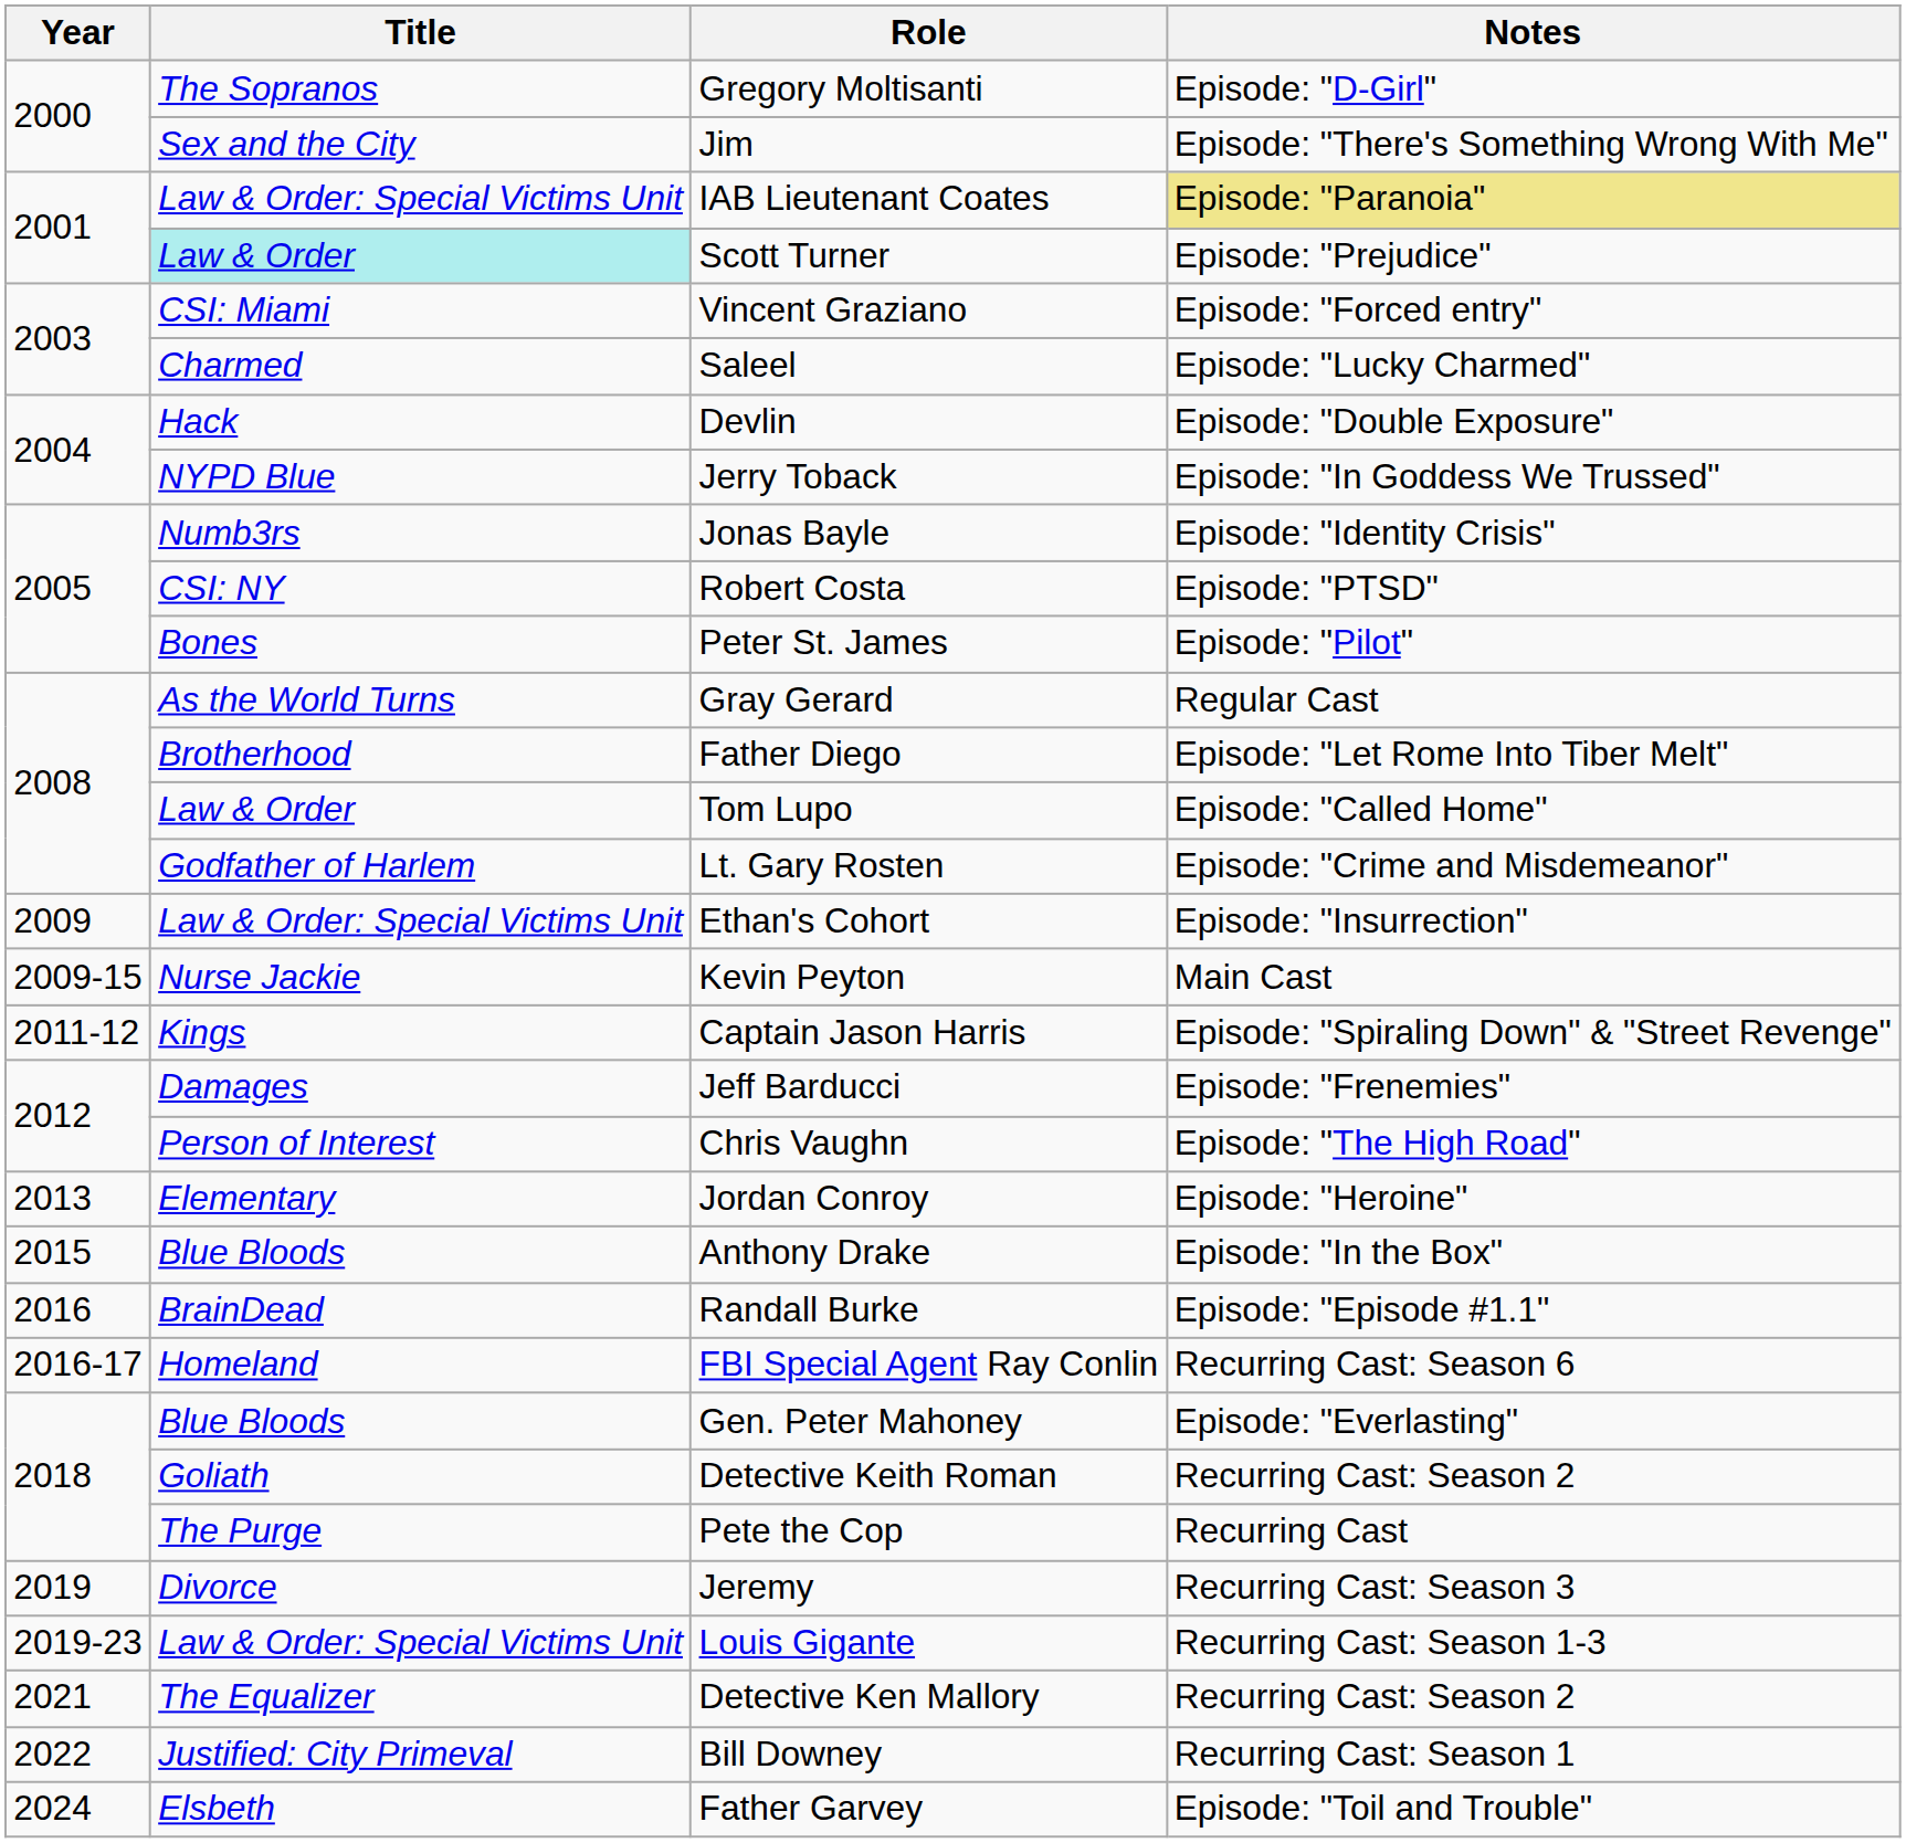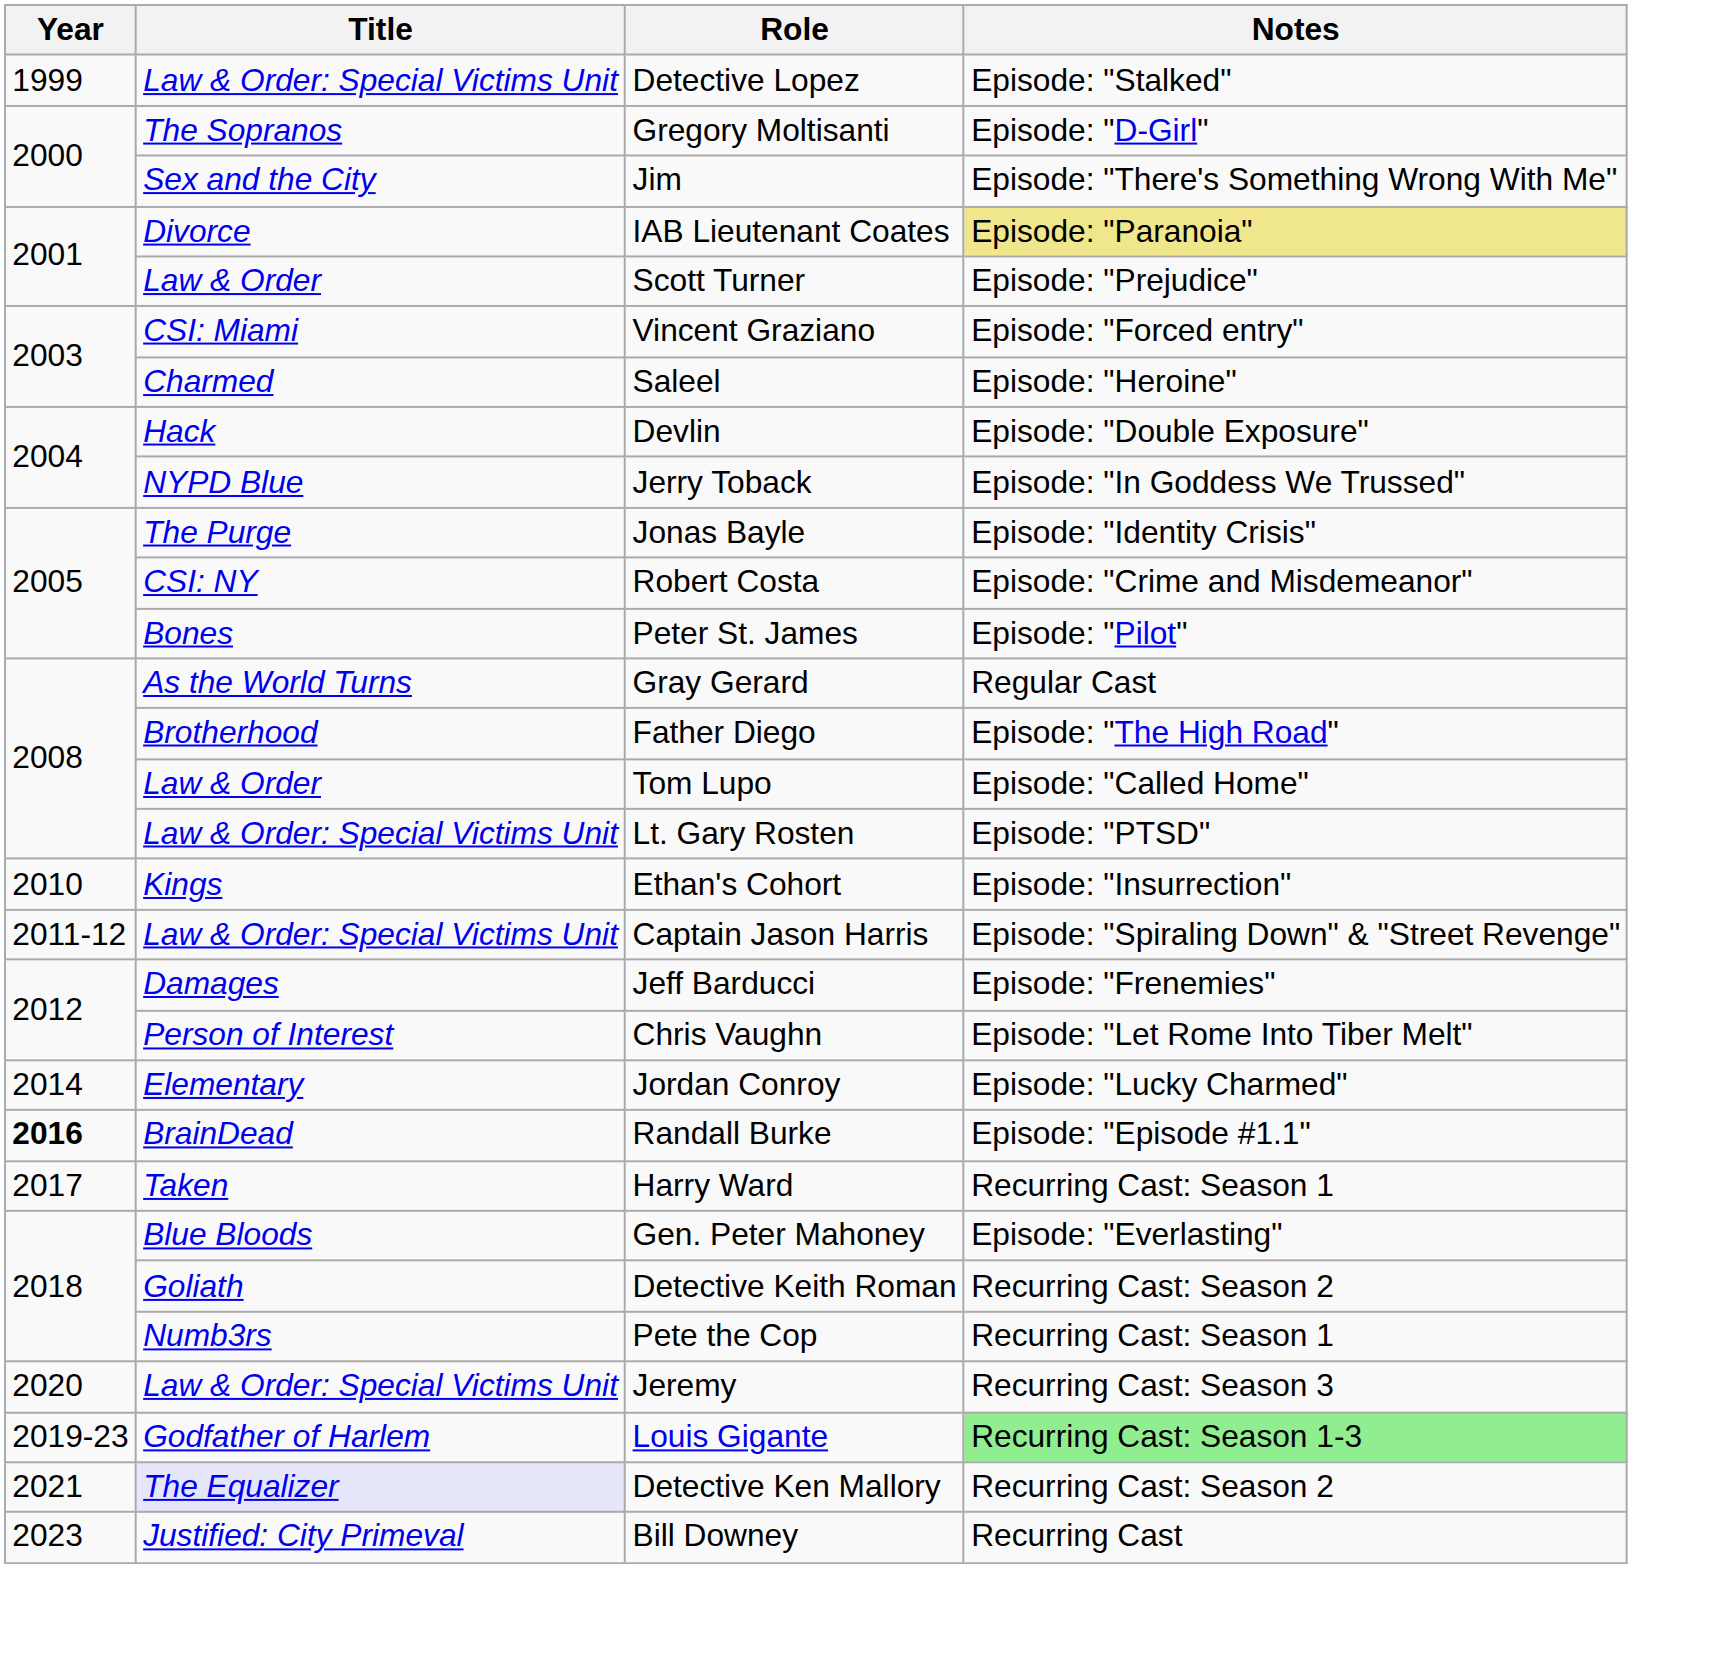+ row: 1999 | Law & Order: Special Victims Unit | Detective Lopez | Episode: "Stalked"
IAB Lieutenant Coates | Title: Law & Order: Special Victims Unit -> Divorce
Scott Turner | Title: paleturquoise background -> no background
Saleel | Notes: Episode: "Lucky Charmed" -> Episode: "Heroine"
Jonas Bayle | Title: Numb3rs -> The Purge
Robert Costa | Notes: Episode: "PTSD" -> Episode: "Crime and Misdemeanor"
Father Diego | Notes: Episode: "Let Rome Into Tiber Melt" -> Episode: "The High Road"
Lt. Gary Rosten | Title: Godfather of Harlem -> Law & Order: Special Victims Unit
Lt. Gary Rosten | Notes: Episode: "Crime and Misdemeanor" -> Episode: "PTSD"
Ethan's Cohort | Year: 2009 -> 2010
Ethan's Cohort | Title: Law & Order: Special Victims Unit -> Kings
- row: 2009-15 | Nurse Jackie | Kevin Peyton | Main Cast
Captain Jason Harris | Title: Kings -> Law & Order: Special Victims Unit
Chris Vaughn | Notes: Episode: "The High Road" -> Episode: "Let Rome Into Tiber Melt"
Jordan Conroy | Year: 2013 -> 2014
Jordan Conroy | Notes: Episode: "Heroine" -> Episode: "Lucky Charmed"
- row: 2015 | Blue Bloods | Anthony Drake | Episode: "In the Box"
Randall Burke | Year: normal -> bold
- row: 2016-17 | Homeland | FBI Special Agent Ray Conlin | Recurring Cast: Season 6
+ row: 2017 | Taken | Harry Ward | Recurring Cast: Season 1
Pete the Cop | Title: The Purge -> Numb3rs
Pete the Cop | Notes: Recurring Cast -> Recurring Cast: Season 1
Jeremy | Year: 2019 -> 2020
Jeremy | Title: Divorce -> Law & Order: Special Victims Unit
Louis Gigante | Title: Law & Order: Special Victims Unit -> Godfather of Harlem
Louis Gigante | Notes: no background -> lightgreen background
Detective Ken Mallory | Title: no background -> lavender background
Bill Downey | Year: 2022 -> 2023
Bill Downey | Notes: Recurring Cast: Season 1 -> Recurring Cast
- row: 2024 | Elsbeth | Father Garvey | Episode: "Toil and Trouble"
